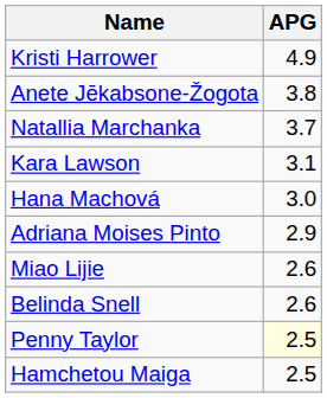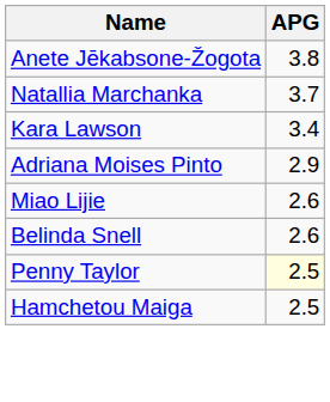- row: Kristi Harrower | 4.9
Kara Lawson | APG: 3.1 -> 3.4
- row: Hana Machová | 3.0
